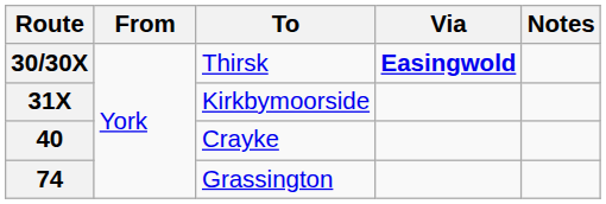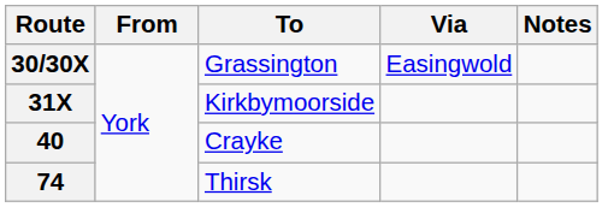30/30X | To: Thirsk -> Grassington
30/30X | Via: bold -> normal
74 | To: Grassington -> Thirsk
